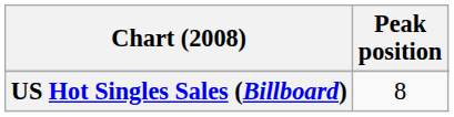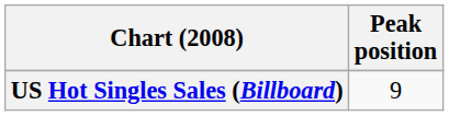US Hot Singles Sales (Billboard) | Peak position: 8 -> 9
